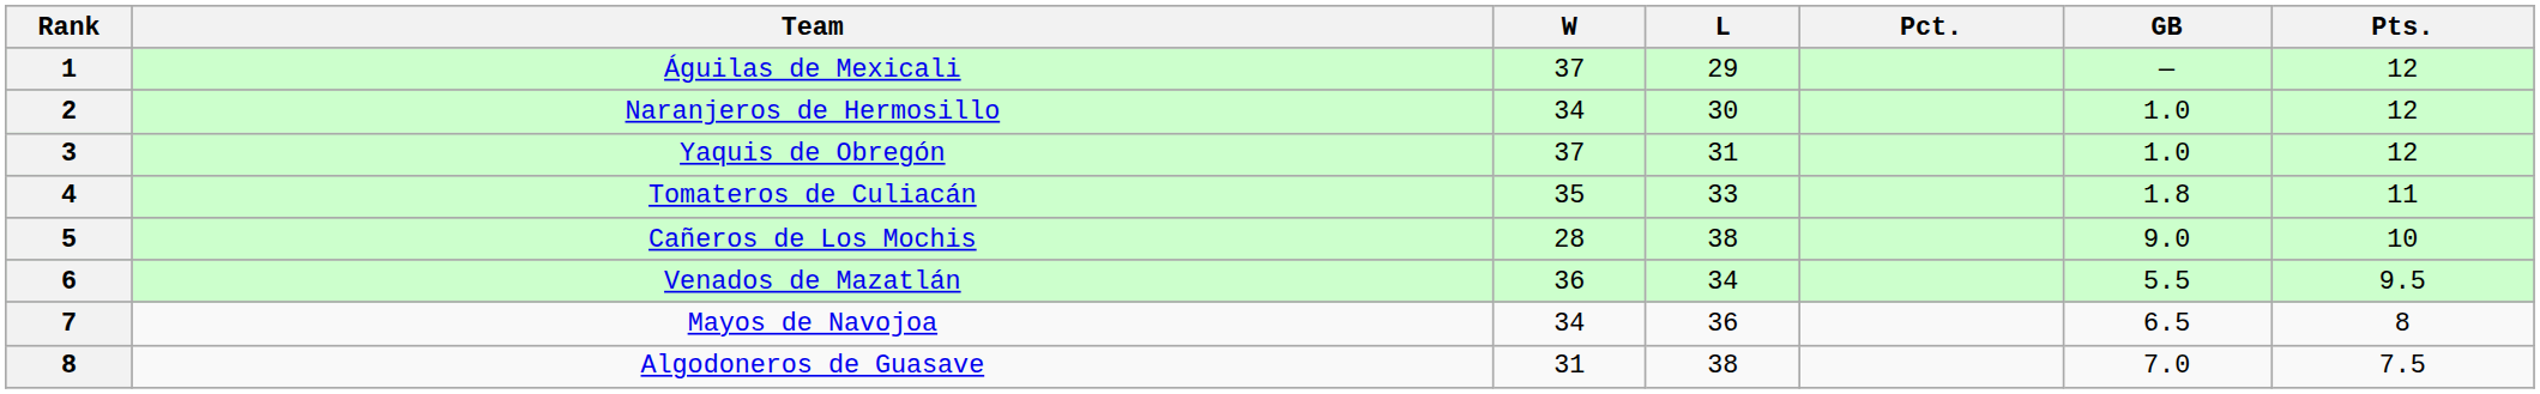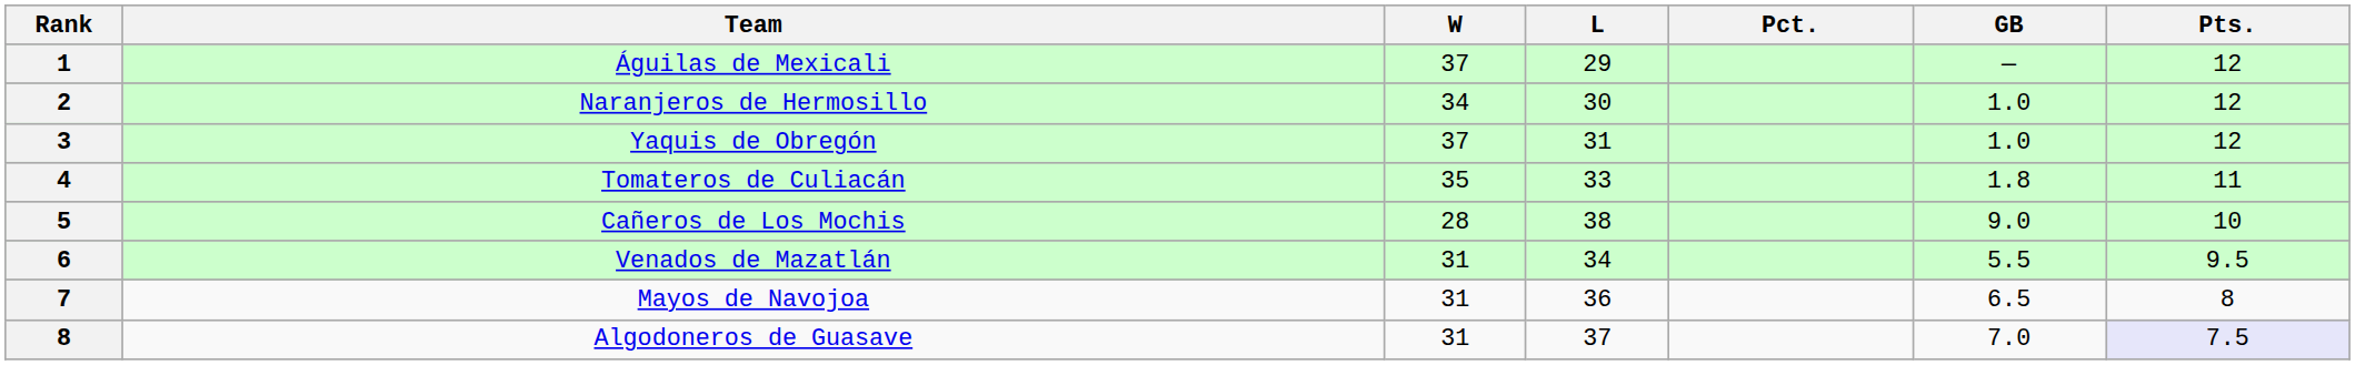Venados de Mazatlán | W: 36 -> 31
Mayos de Navojoa | W: 34 -> 31
Algodoneros de Guasave | L: 38 -> 37
Algodoneros de Guasave | Pts.: no background -> lavender background
